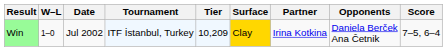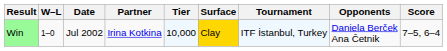columns swapped: Tournament <-> Partner
Win | Tier: 10,209 -> 10,000
